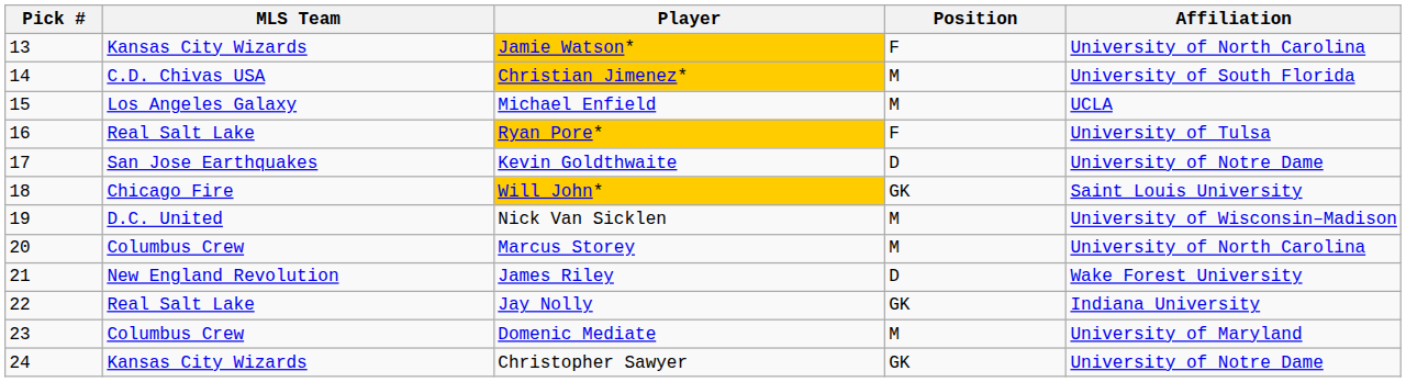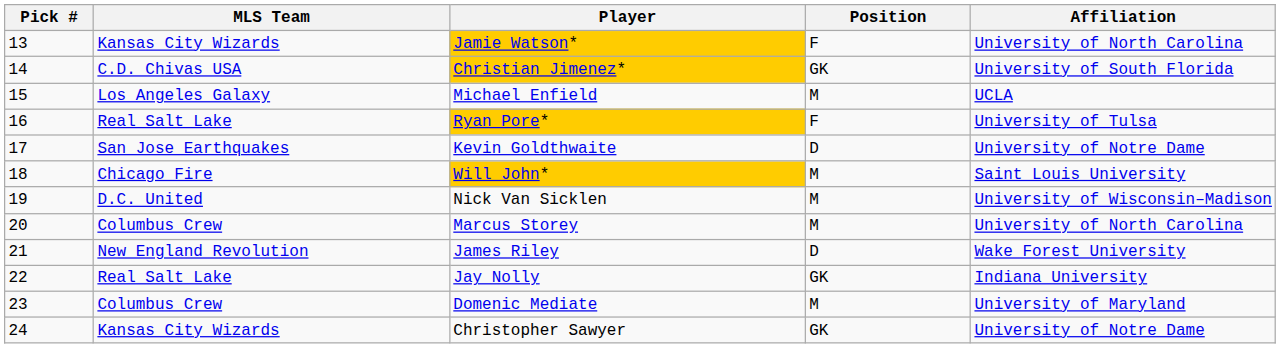Christian Jimenez* | Position: M -> GK
Will John* | Position: GK -> M
